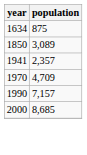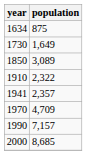+ row: 1730 | 1,649
+ row: 1910 | 2,322
